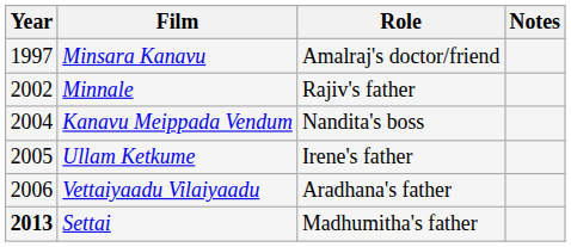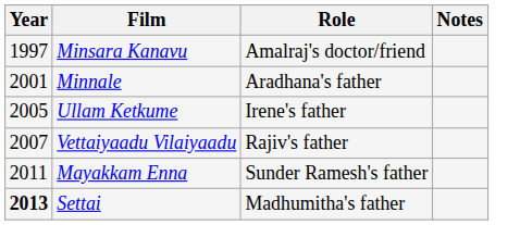Minnale | Year: 2002 -> 2001
Minnale | Role: Rajiv's father -> Aradhana's father
- row: 2004 | Kanavu Meippada Vendum | Nandita's boss
Vettaiyaadu Vilaiyaadu | Year: 2006 -> 2007
Vettaiyaadu Vilaiyaadu | Role: Aradhana's father -> Rajiv's father
+ row: 2011 | Mayakkam Enna | Sunder Ramesh's father
